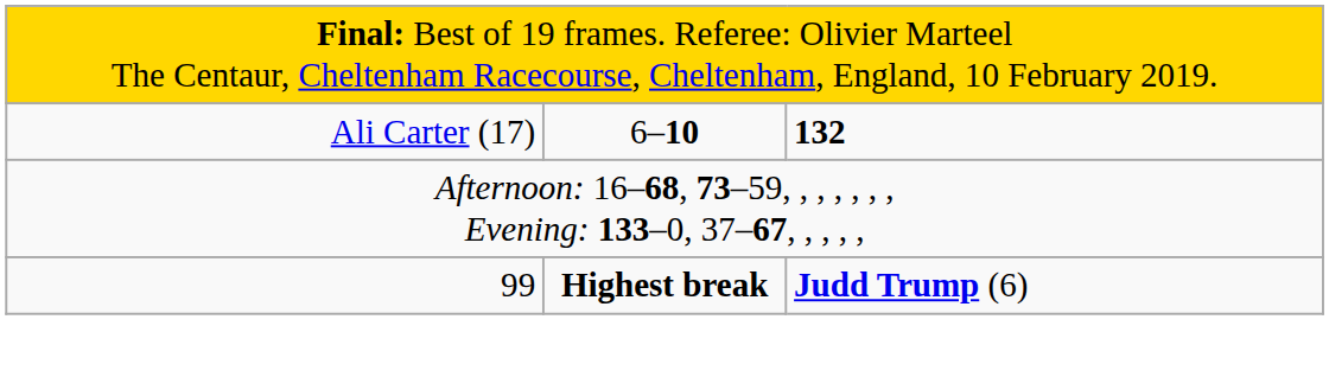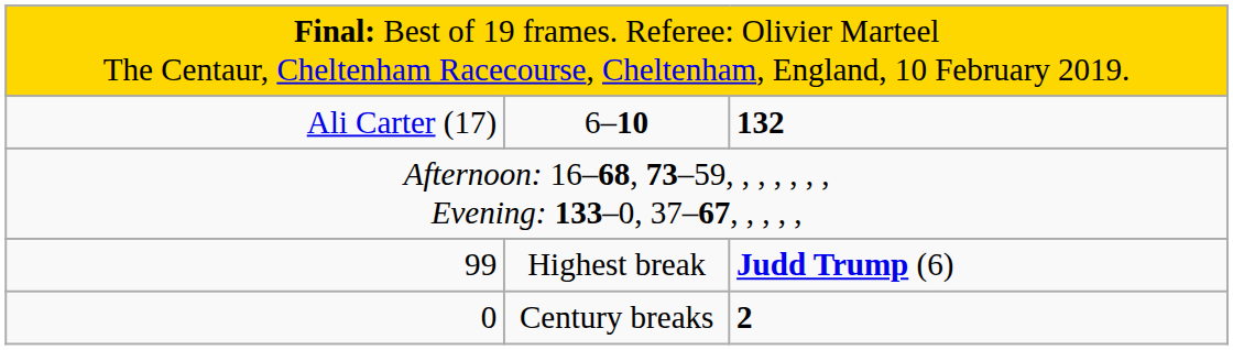99 | column 2: bold -> normal
+ row: 0 | Century breaks | 2
